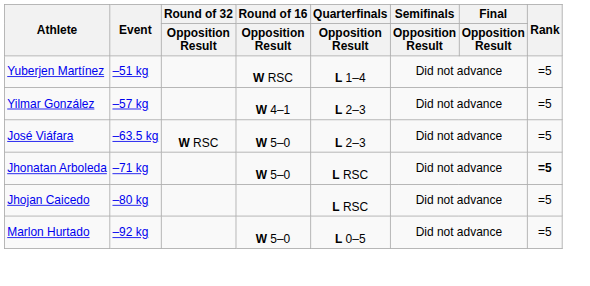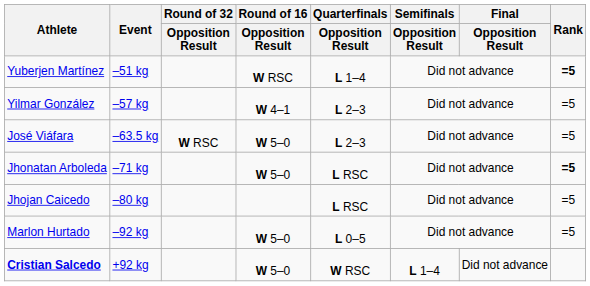Yuberjen Martínez | Rank: normal -> bold
+ row: Cristian Salcedo | +92 kg | W 5–0 | W RSC | L 1–4 | Did not advance
